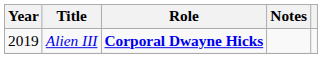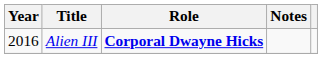Alien III | Year: 2019 -> 2016
